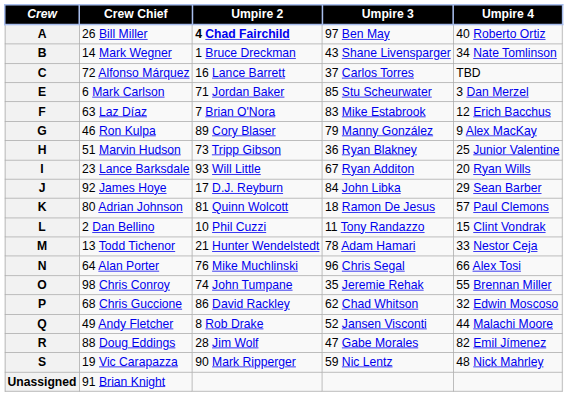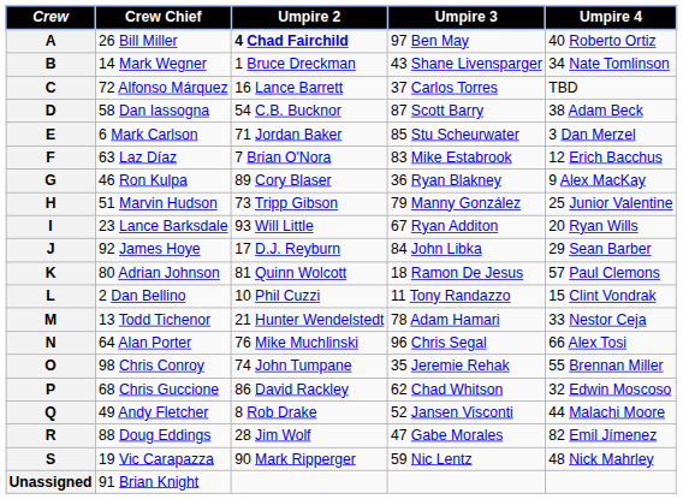+ row: D | 58 Dan Iassogna | 54 C.B. Bucknor | 87 Scott Barry | 38 Adam Beck
G | Umpire 3: 79 Manny González -> 36 Ryan Blakney
H | Umpire 3: 36 Ryan Blakney -> 79 Manny González
